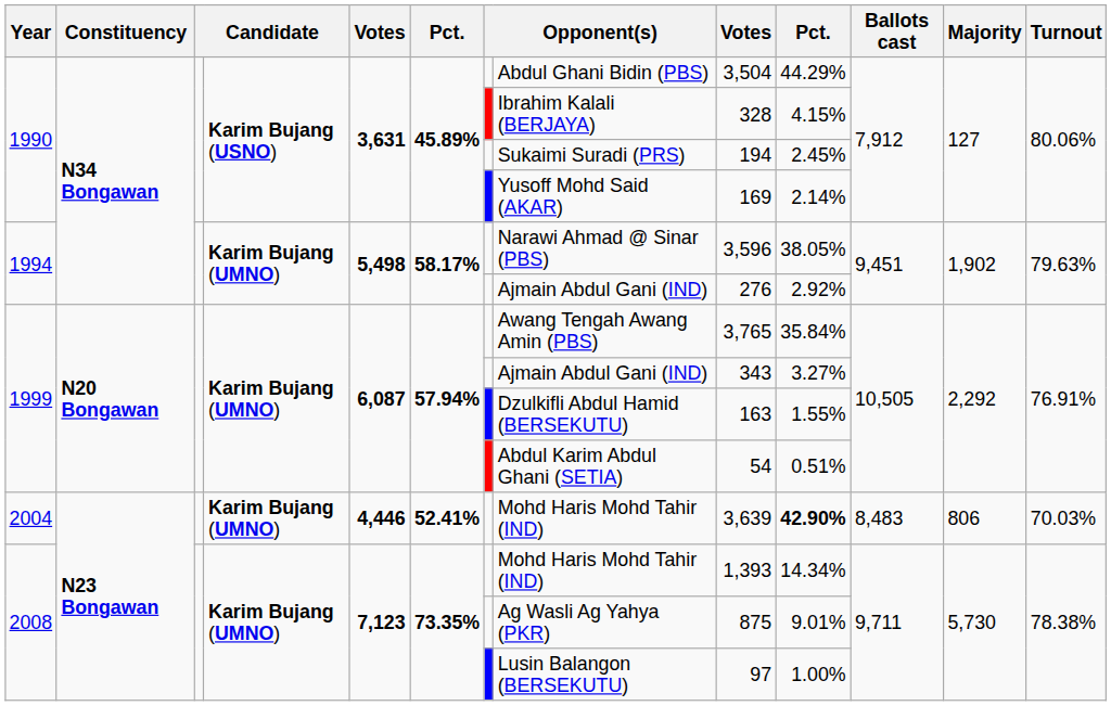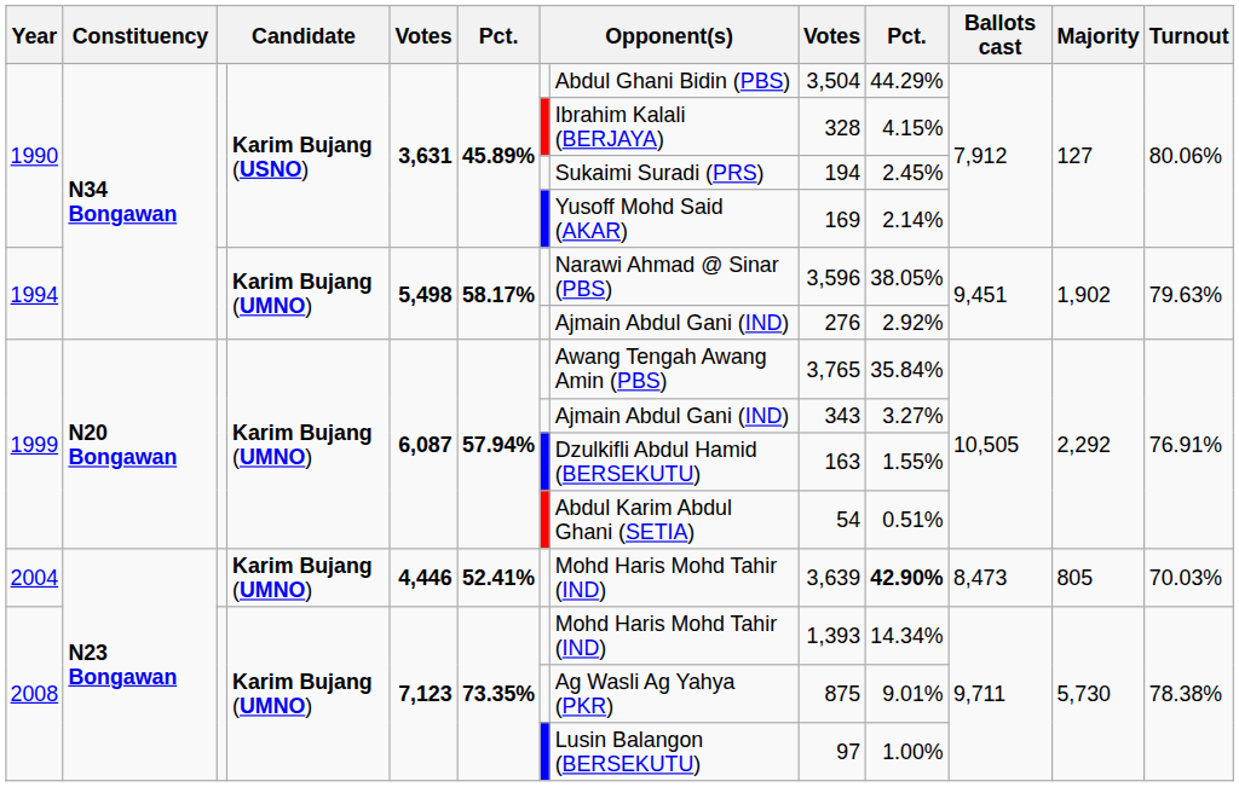2004 | Ballots cast: 8,483 -> 8,473
2004 | Majority: 806 -> 805
